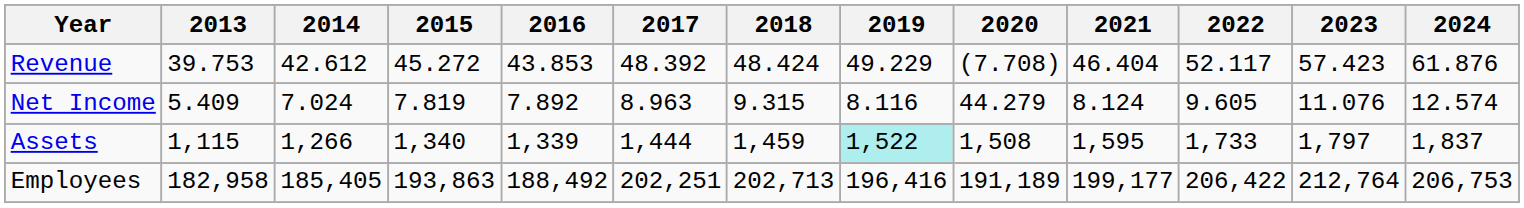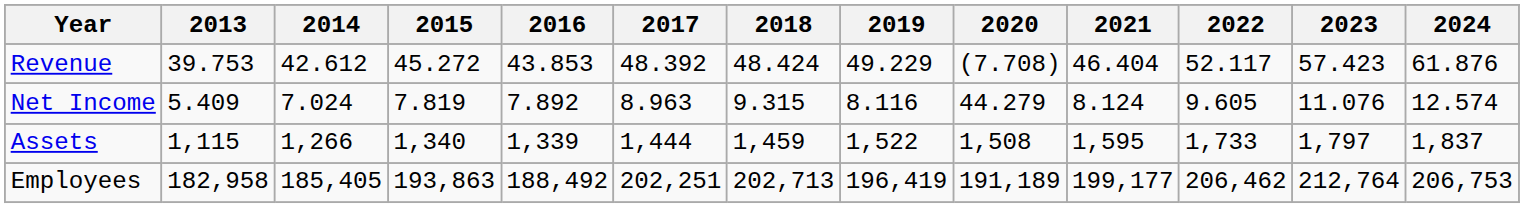Assets | 2019: paleturquoise background -> no background
Employees | 2019: 196,416 -> 196,419
Employees | 2022: 206,422 -> 206,462
